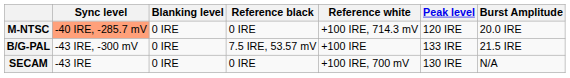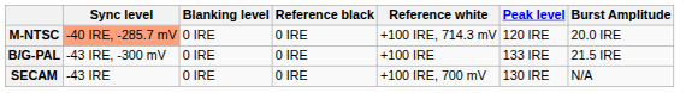B/G-PAL | Reference black: 7.5 IRE, 53.57 mV -> 0 IRE
